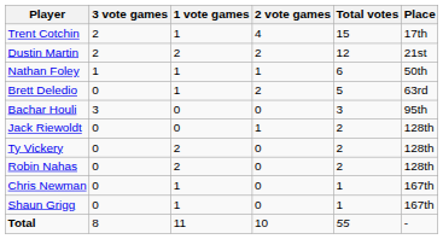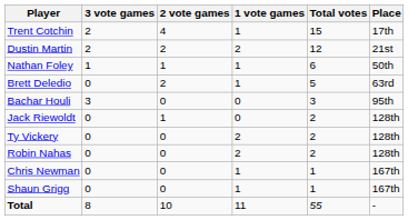columns swapped: 2 vote games <-> 1 vote games
